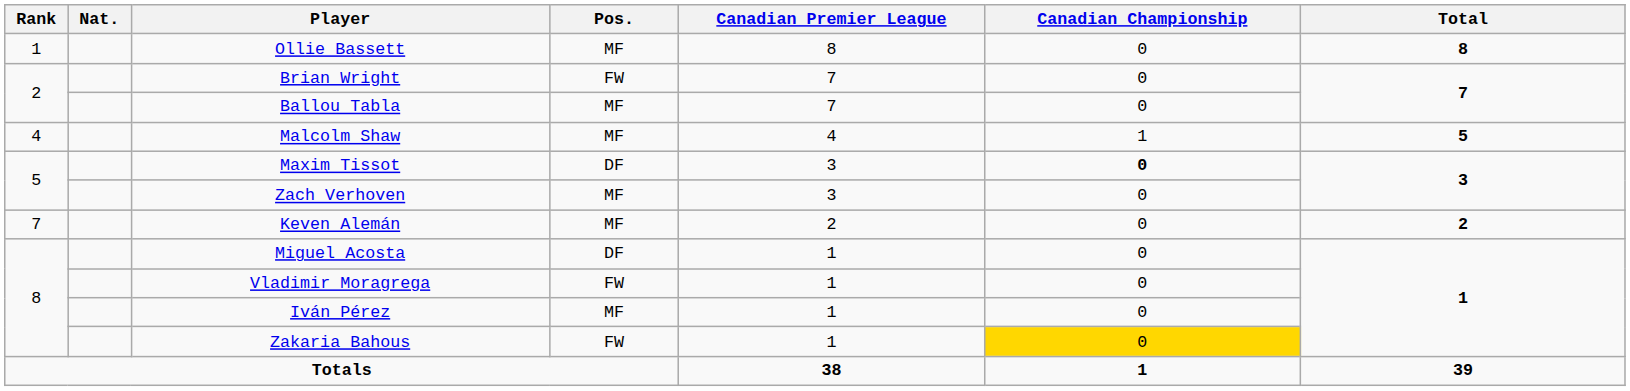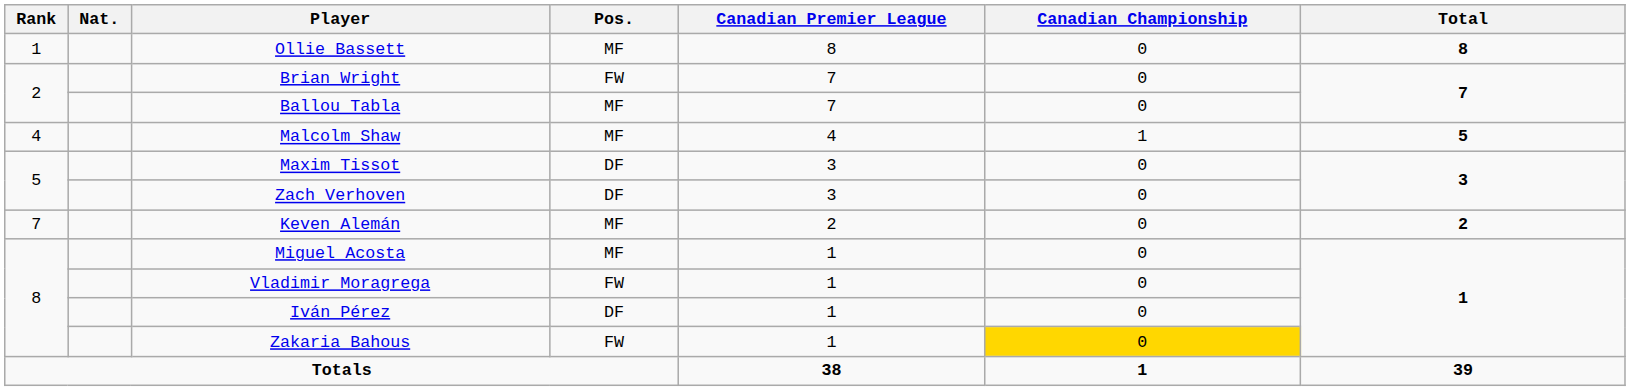Maxim Tissot | Canadian Championship: bold -> normal
Zach Verhoven | Pos.: MF -> DF
Miguel Acosta | Pos.: DF -> MF
Iván Pérez | Pos.: MF -> DF
